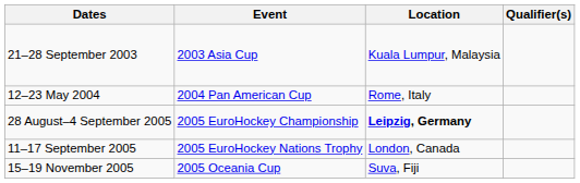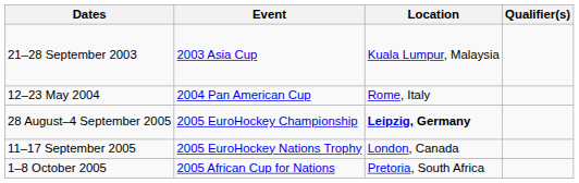+ row: 1–8 October 2005 | 2005 African Cup for Nations | Pretoria, South Africa
- row: 15–19 November 2005 | 2005 Oceania Cup | Suva, Fiji
